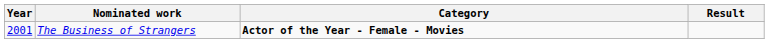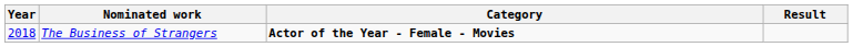The Business of Strangers | Year: 2001 -> 2018
